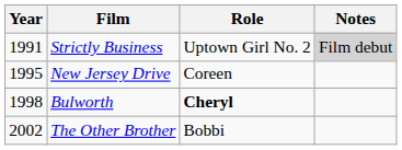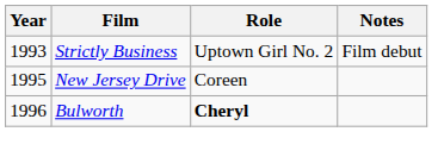Strictly Business | Year: 1991 -> 1993
Strictly Business | Notes: lightgrey background -> no background
Bulworth | Year: 1998 -> 1996
- row: 2002 | The Other Brother | Bobbi
